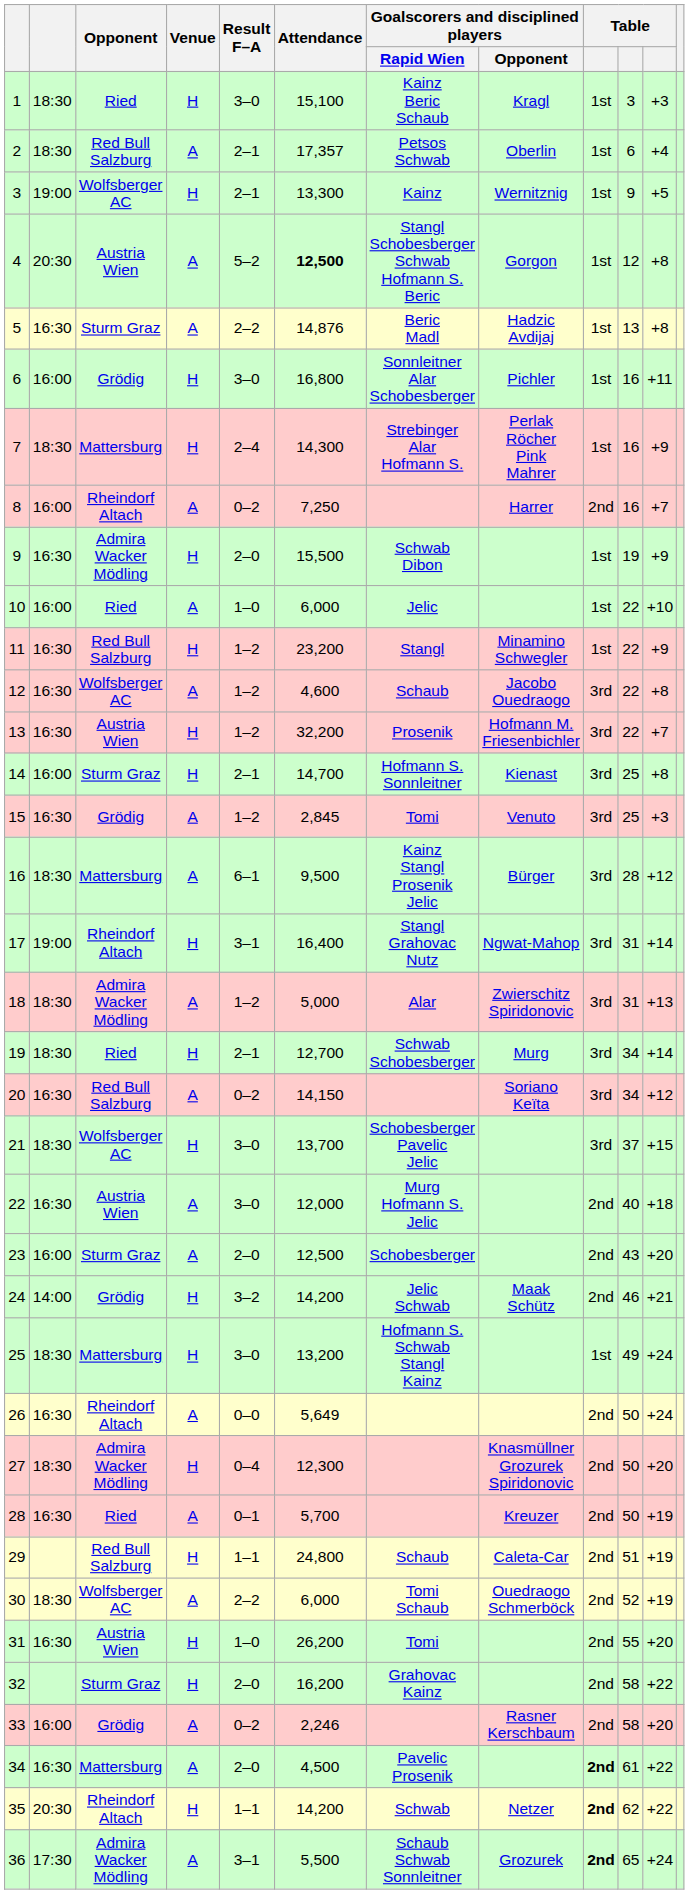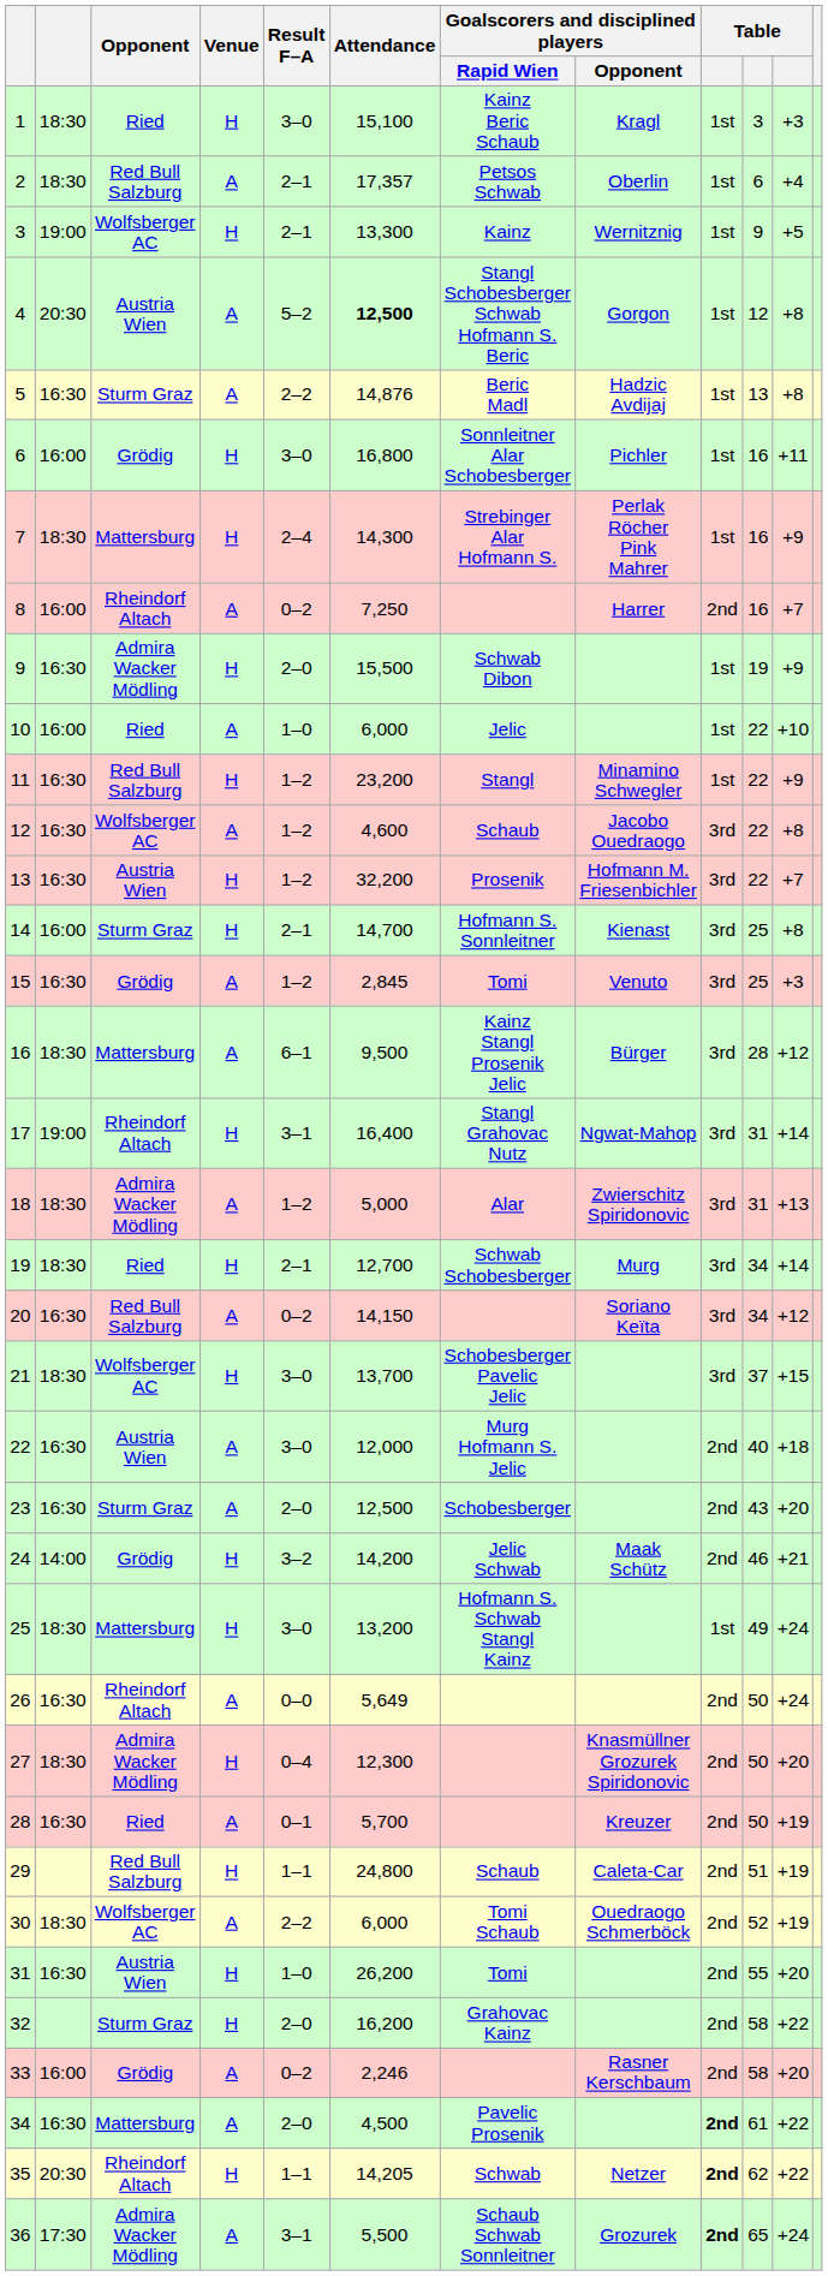23 | column 2: 16:00 -> 16:30
35 | Attendance: 14,200 -> 14,205
